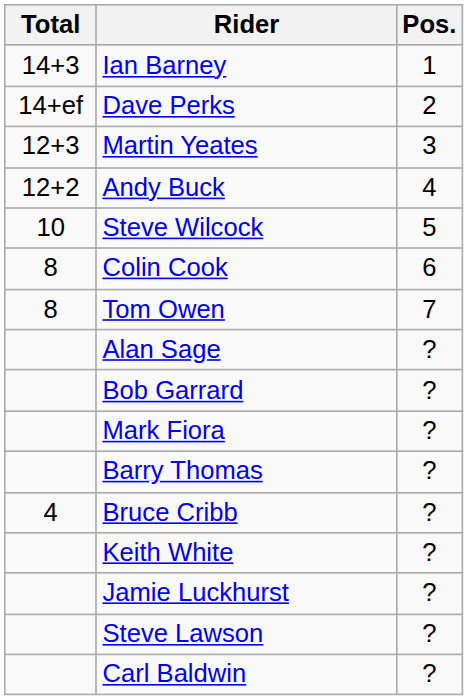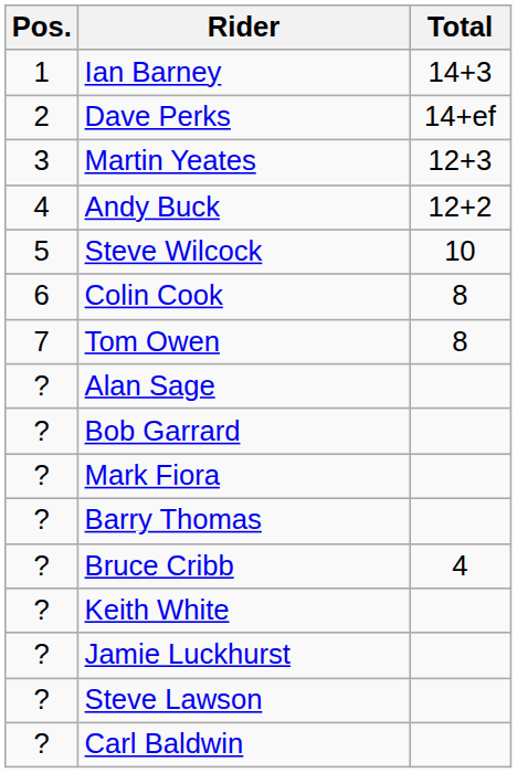columns swapped: Pos. <-> Total
